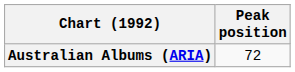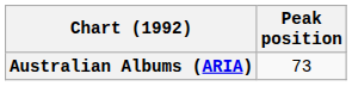Australian Albums (ARIA) | Peak position: 72 -> 73
